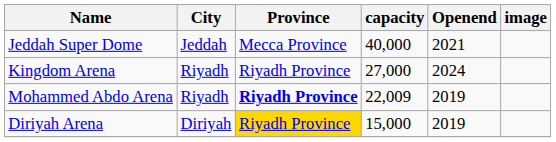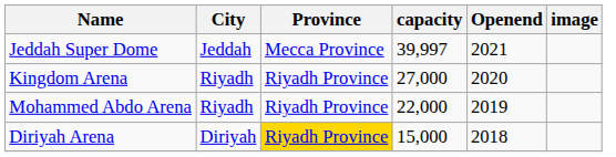Jeddah Super Dome | capacity: 40,000 -> 39,997
Kingdom Arena | Openend: 2024 -> 2020
Mohammed Abdo Arena | Province: bold -> normal
Mohammed Abdo Arena | capacity: 22,009 -> 22,000
Diriyah Arena | Openend: 2019 -> 2018
